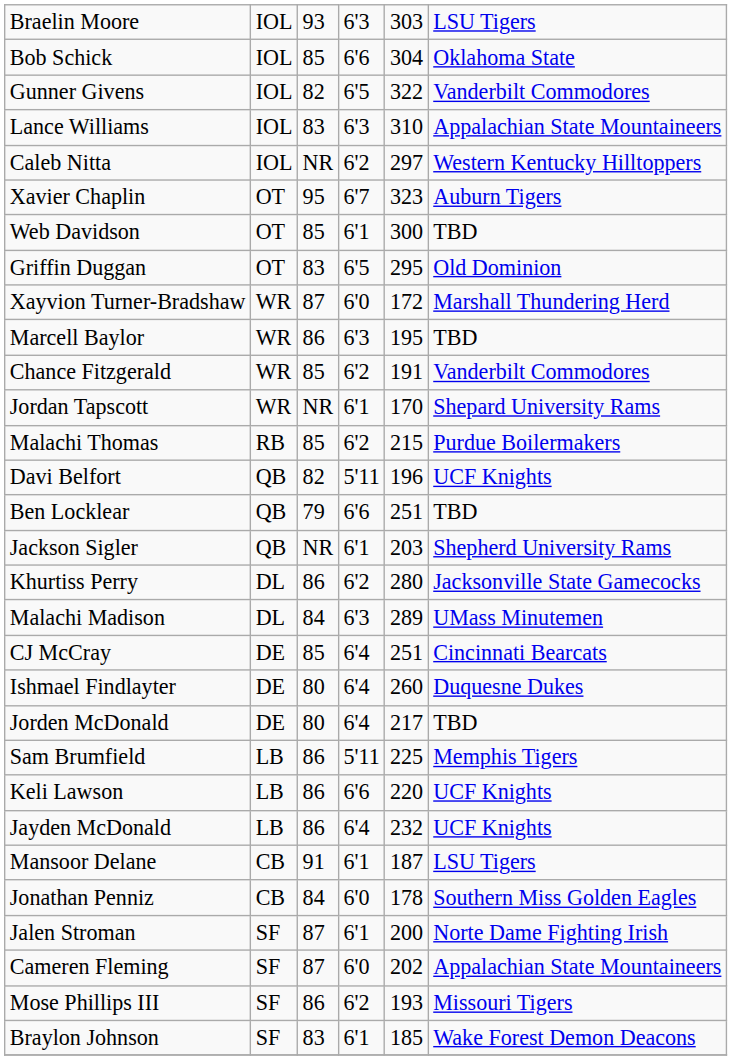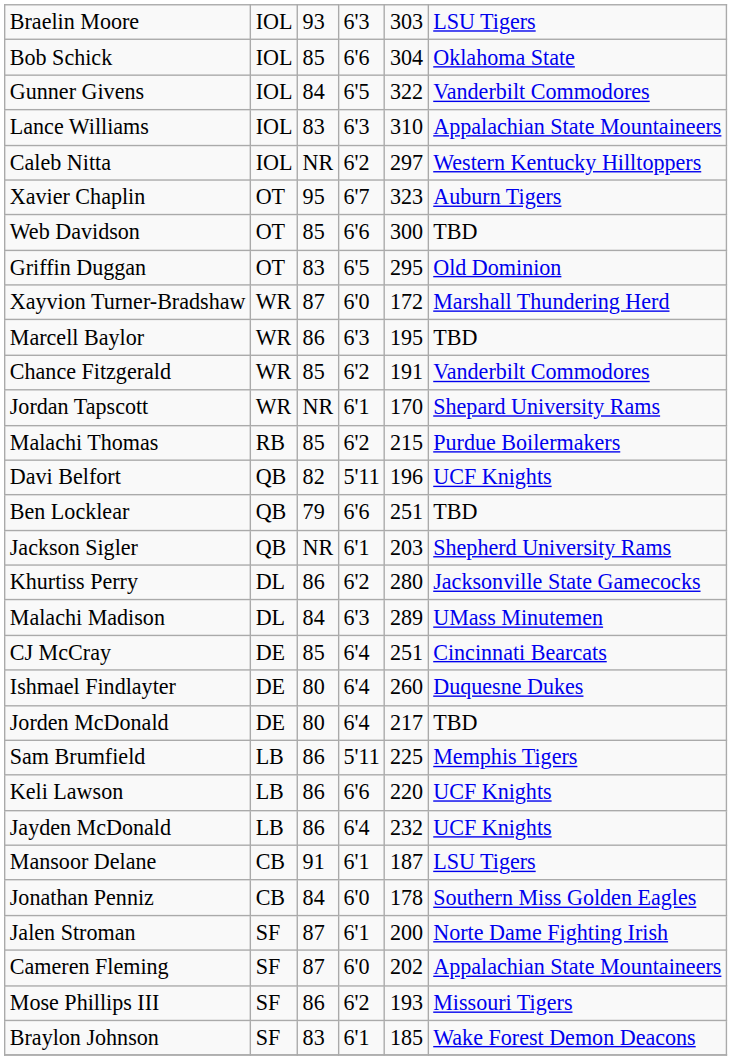Gunner Givens | column 3: 82 -> 84
Web Davidson | column 4: 6'1 -> 6'6
